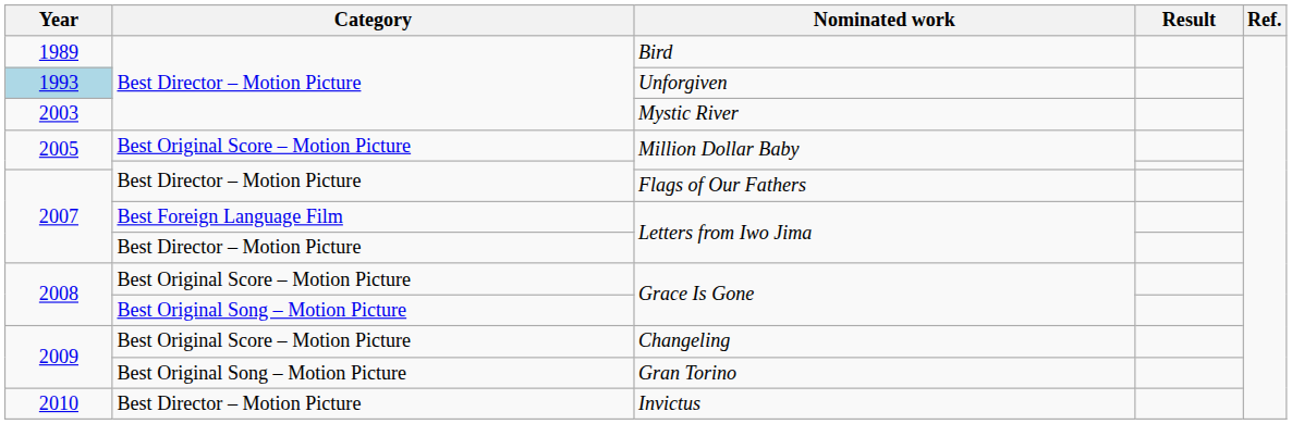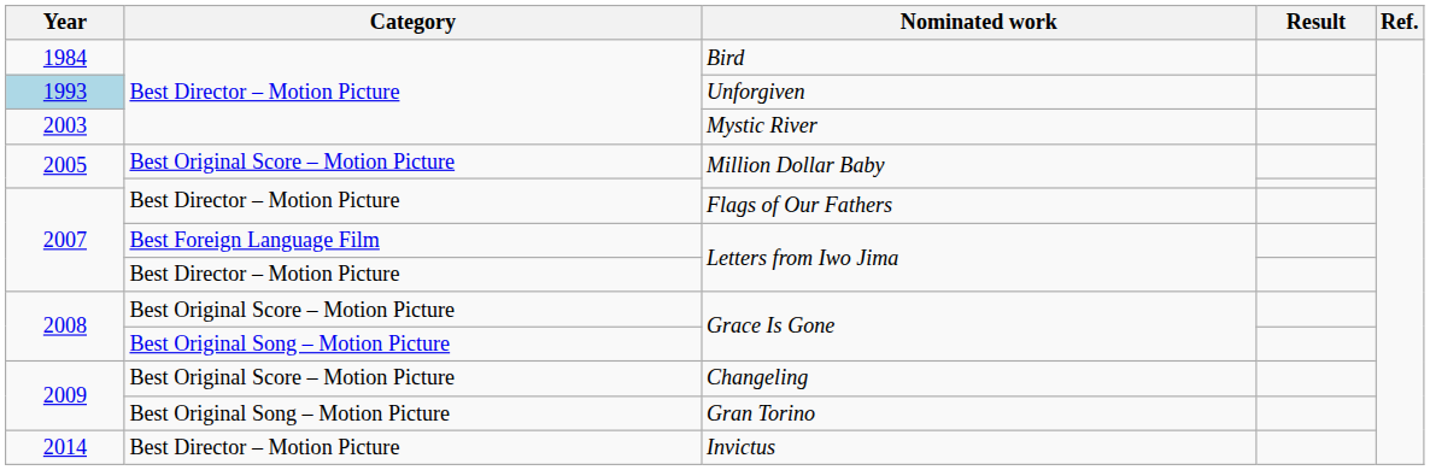Bird | Year: 1989 -> 1984
Invictus | Year: 2010 -> 2014
